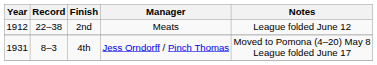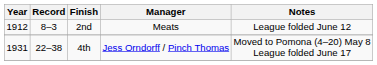2nd | Record: 22–38 -> 8–3
4th | Record: 8–3 -> 22–38
